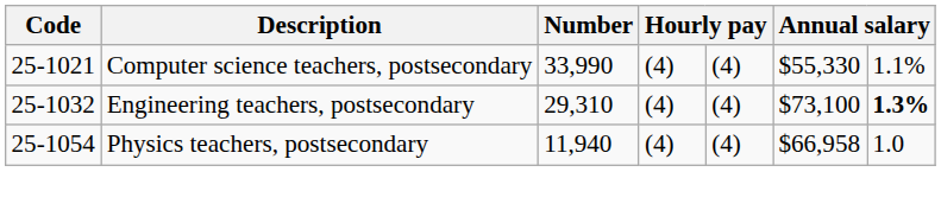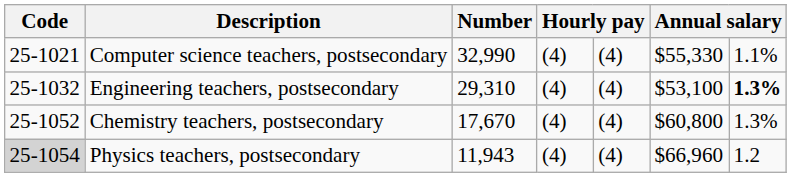Computer science teachers, postsecondary | Number: 33,990 -> 32,990
Engineering teachers, postsecondary | column 6: $73,100 -> $53,100
+ row: 25-1052 | Chemistry teachers, postsecondary | 17,670 | (4) | (4) | $60,800 | 1.3%
Physics teachers, postsecondary | Code: no background -> lightgrey background
Physics teachers, postsecondary | Number: 11,940 -> 11,943
Physics teachers, postsecondary | column 6: $66,958 -> $66,960
Physics teachers, postsecondary | column 7: 1.0 -> 1.2
